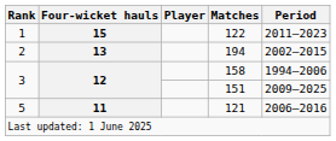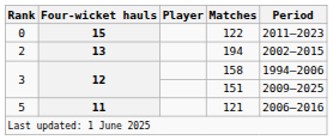122 | Rank: 1 -> 0
